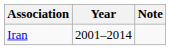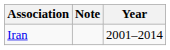columns swapped: Year <-> Note
